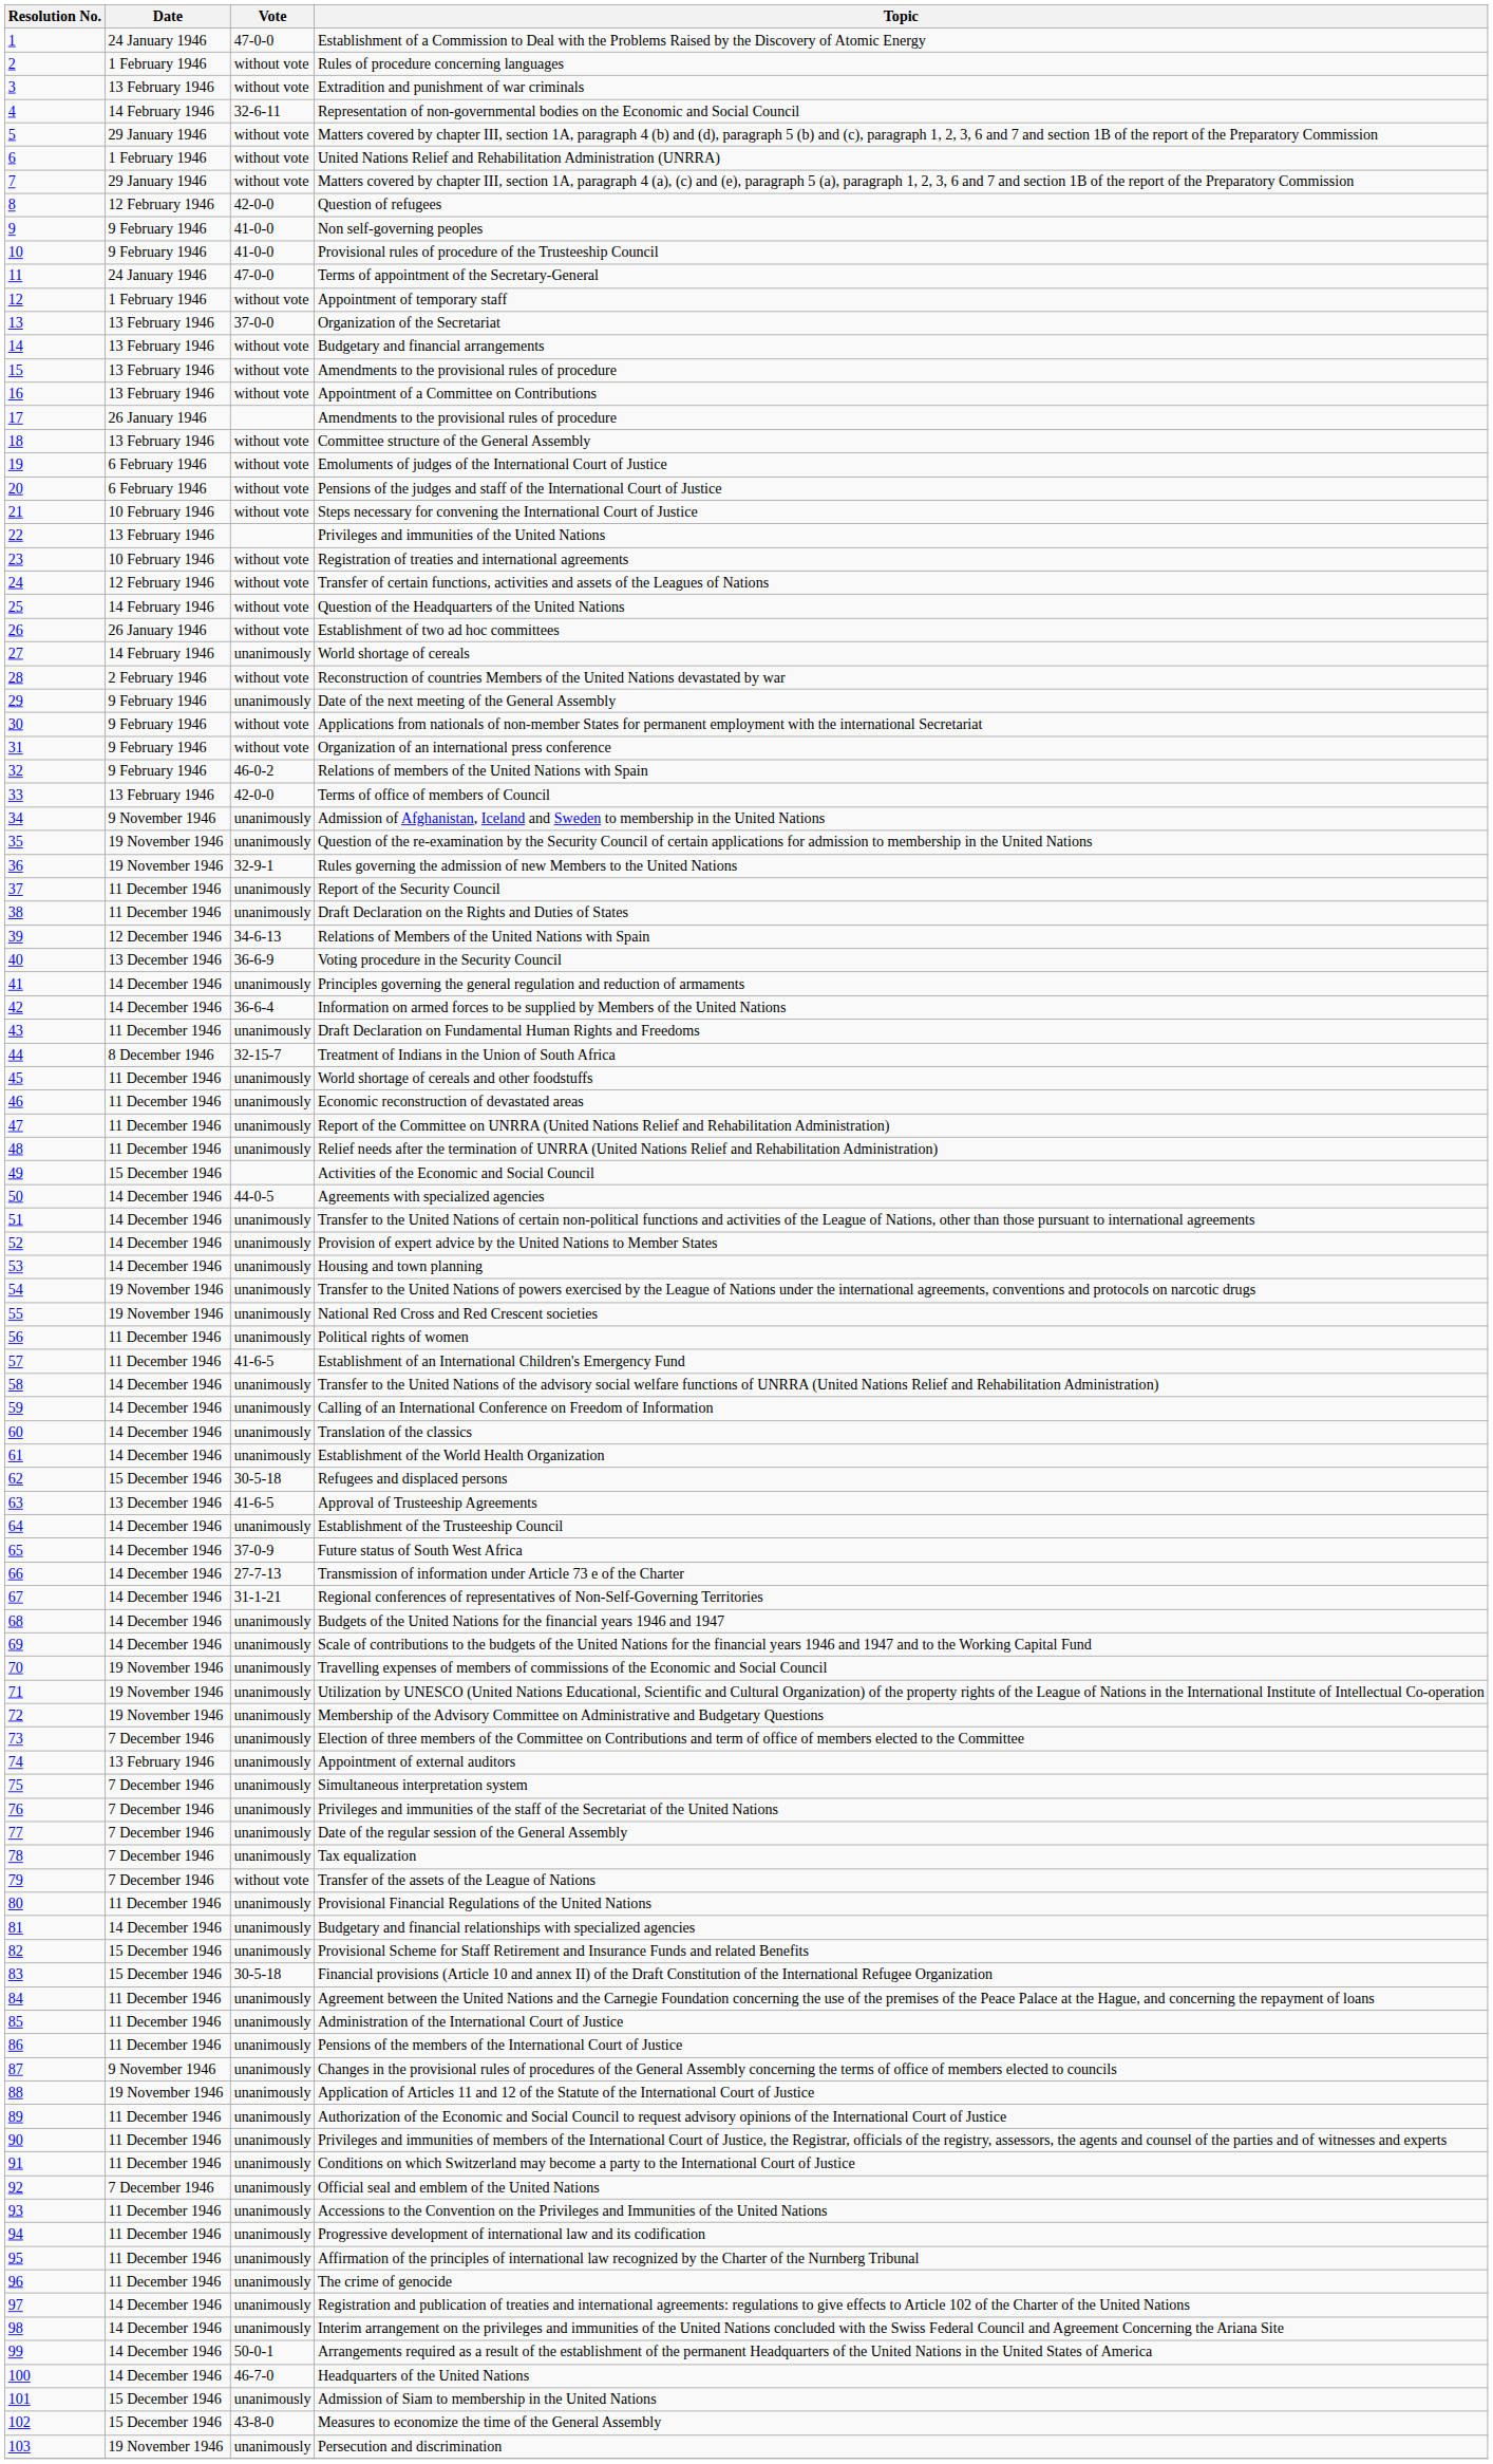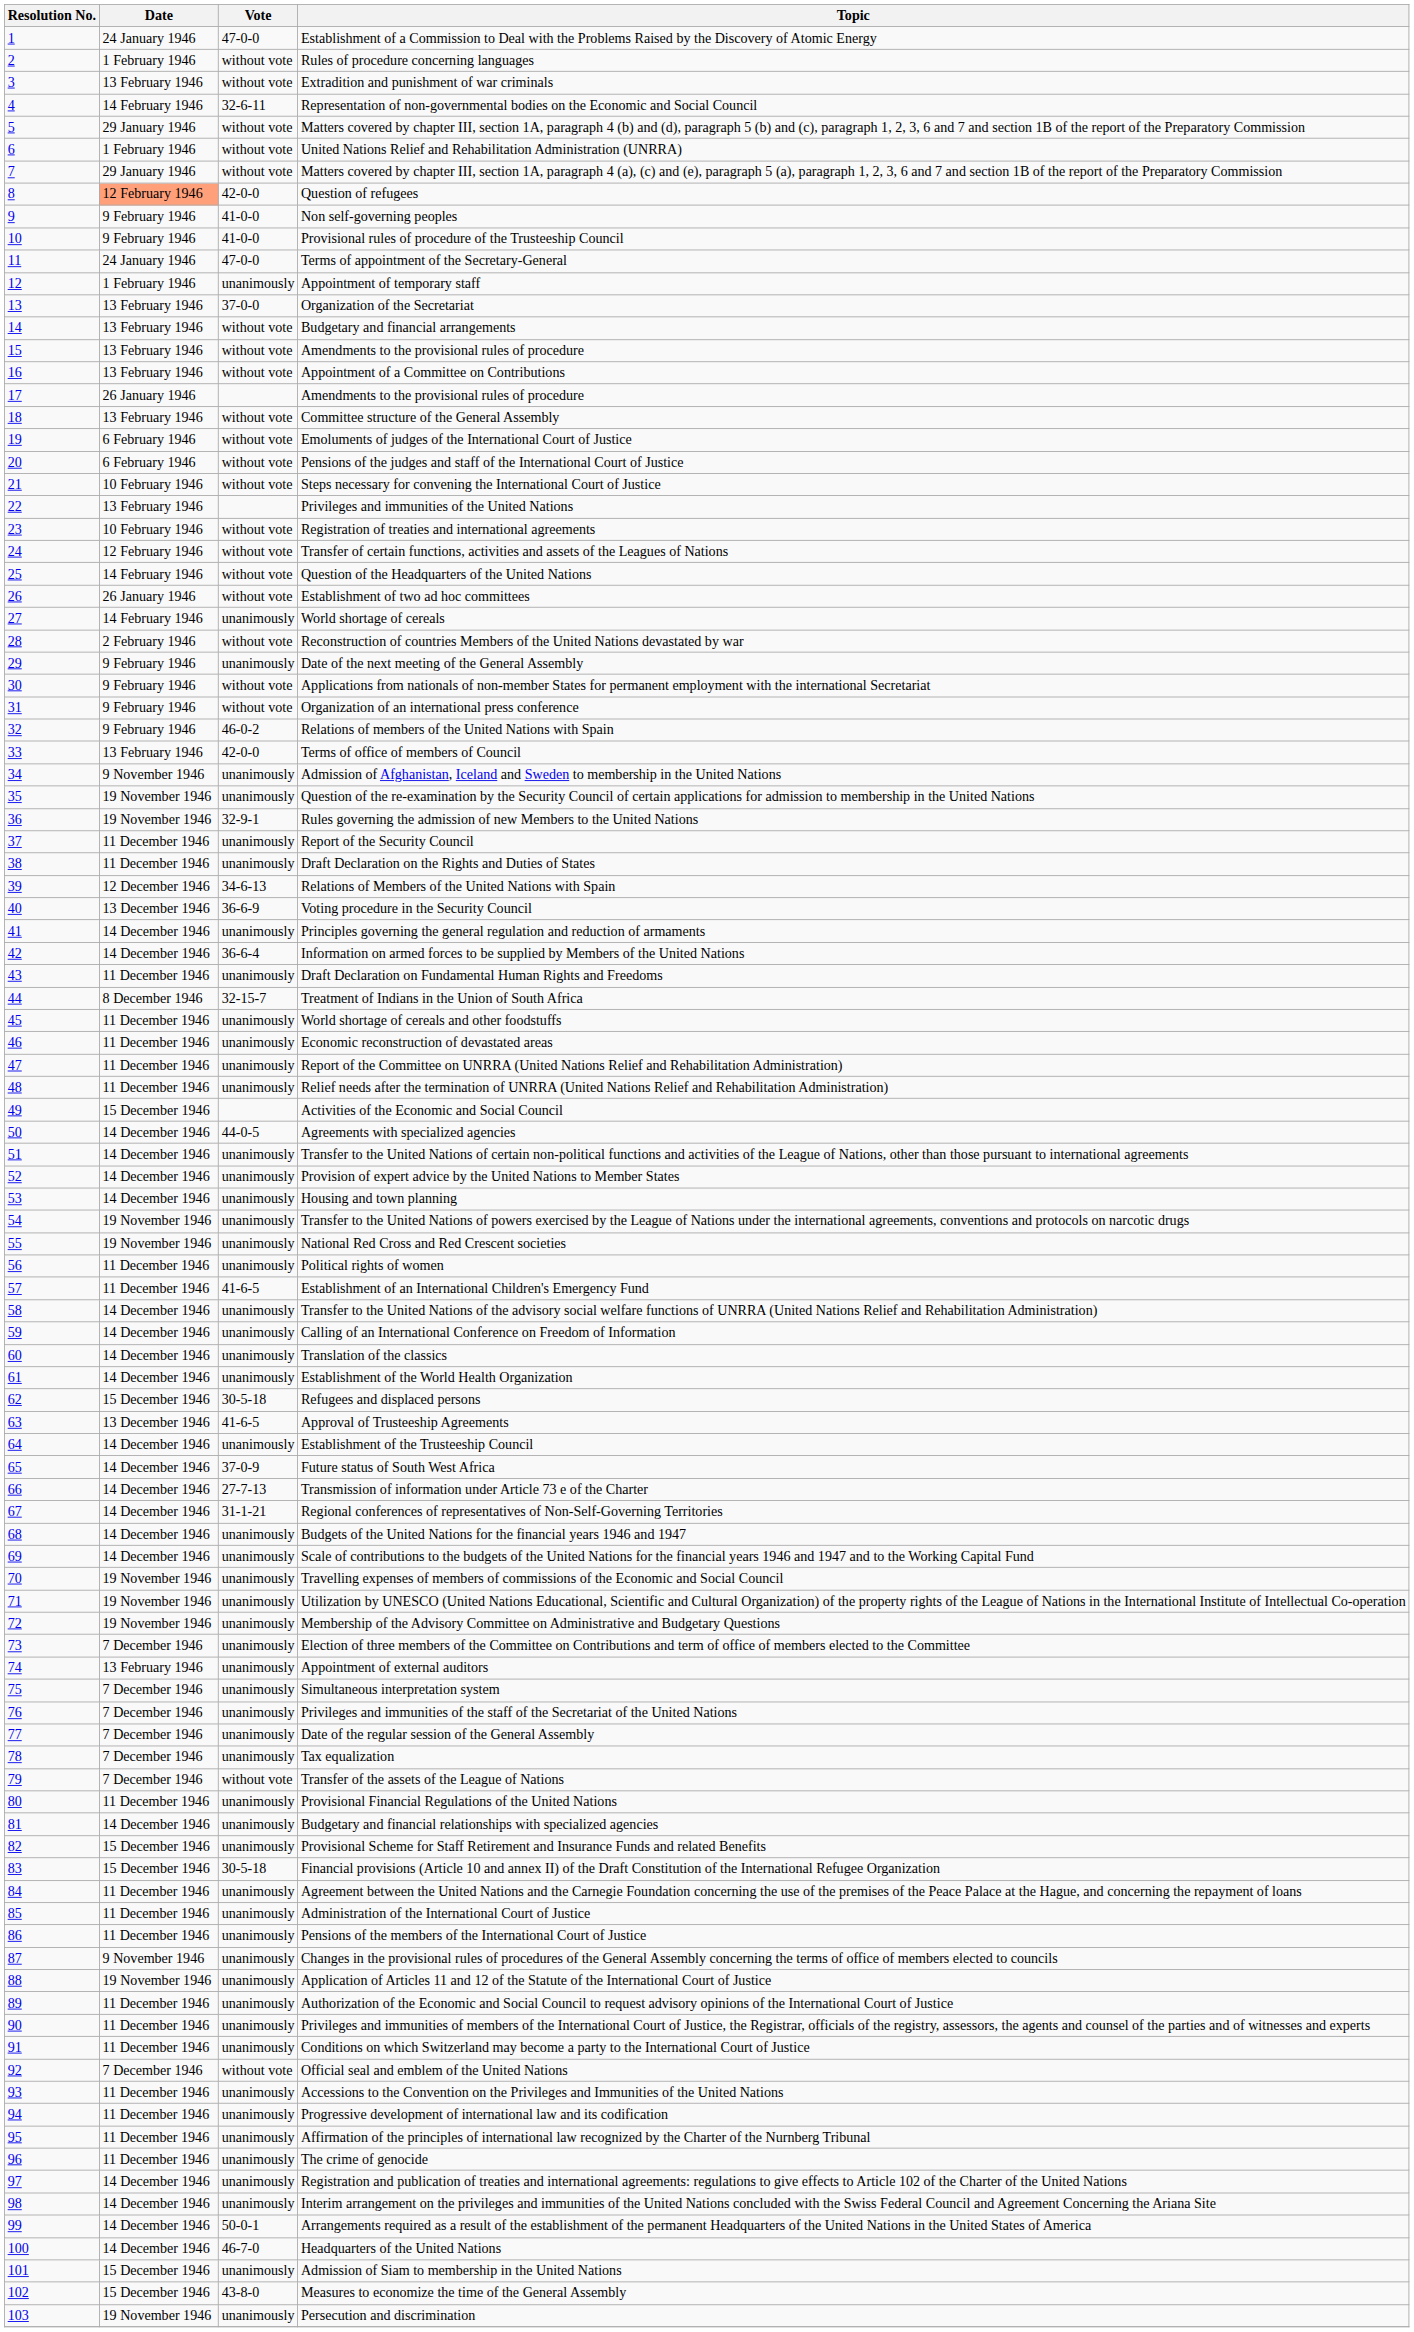Question of refugees | Date: no background -> lightsalmon background
Appointment of temporary staff | Vote: without vote -> unanimously
Official seal and emblem of the United Nations | Vote: unanimously -> without vote
